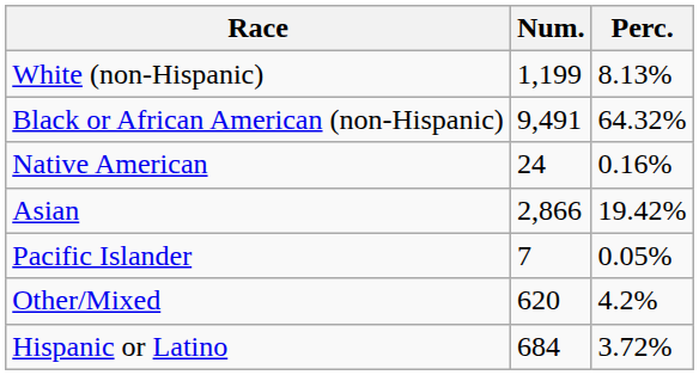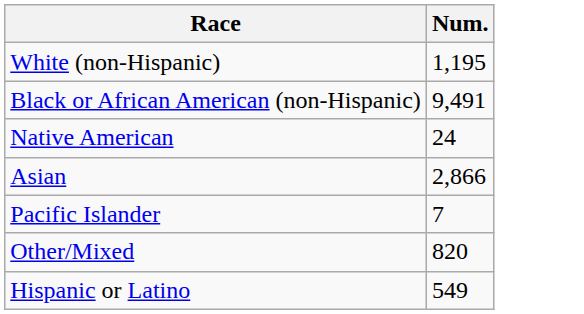- column: Perc. | 8.13% | 64.32% | 0.16% | 19.42% | 0.05% | 4.2% | 3.72%
White (non-Hispanic) | Num.: 1,199 -> 1,195
Other/Mixed | Num.: 620 -> 820
Hispanic or Latino | Num.: 684 -> 549
